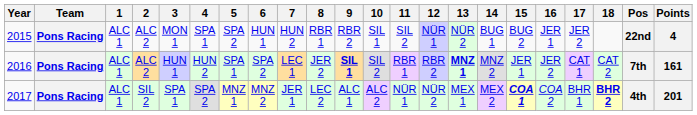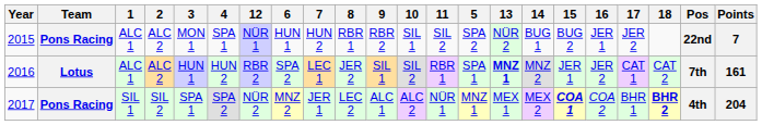columns swapped: 5 <-> 12
2015 | Points: 4 -> 7
2016 | Team: Pons Racing -> Lotus
2016 | 9: bold -> normal
2017 | 1: ALC 1 -> SIL 1
2017 | Points: 201 -> 204
